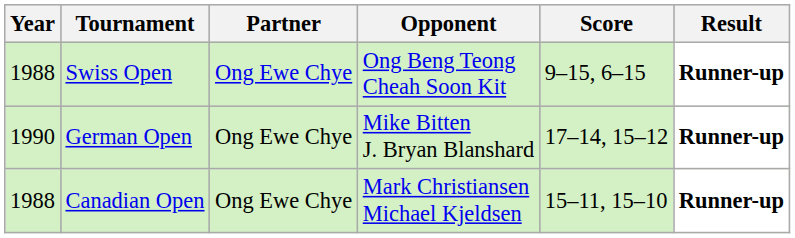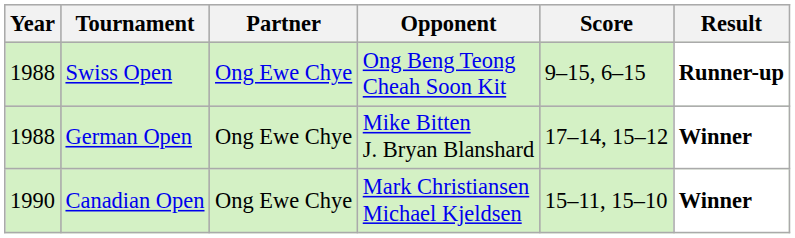German Open | Year: 1990 -> 1988
German Open | Result: Runner-up -> Winner
Canadian Open | Year: 1988 -> 1990
Canadian Open | Result: Runner-up -> Winner
